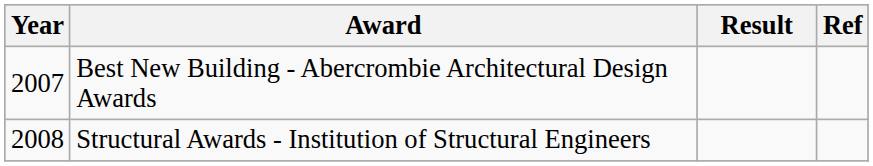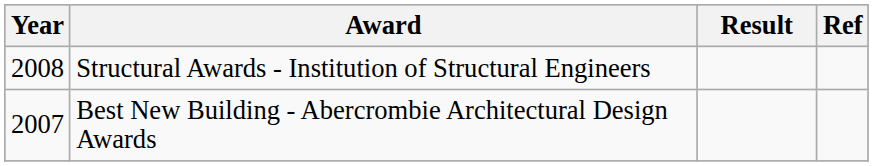rows swapped: Best New Building - Abercrombie Architectural Design Awards <-> Structural Awards - Institution of Structural Engineers
